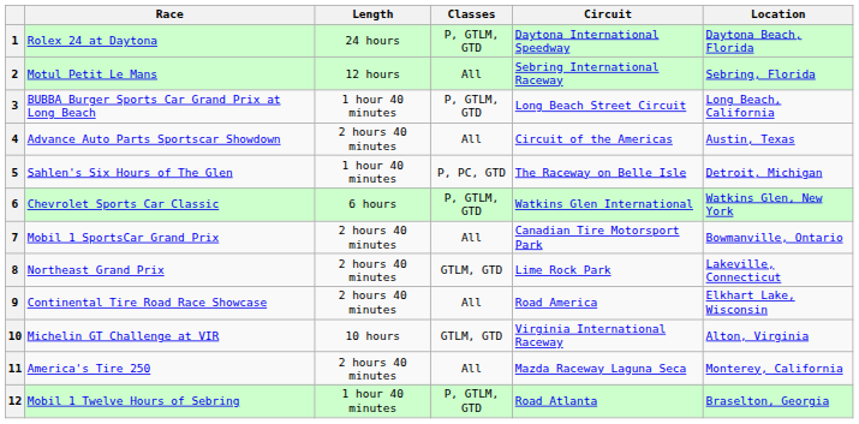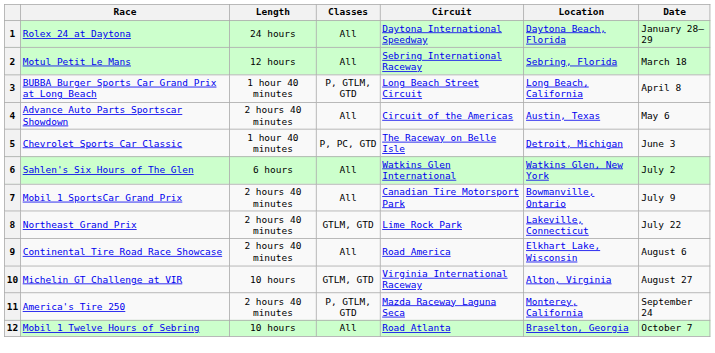+ column: Date | January 28–29 | March 18 | April 8 | May 6 | June 3 | July 2 | July 9 | July 22 | August 6 | August 27 | September 24 | October 7
1 | Classes: P, GTLM, GTD -> All
5 | Race: Sahlen's Six Hours of The Glen -> Chevrolet Sports Car Classic
6 | Race: Chevrolet Sports Car Classic -> Sahlen's Six Hours of The Glen
6 | Classes: P, GTLM, GTD -> All
11 | Classes: All -> P, GTLM, GTD
12 | Length: 1 hour 40 minutes -> 10 hours
12 | Classes: P, GTLM, GTD -> All
